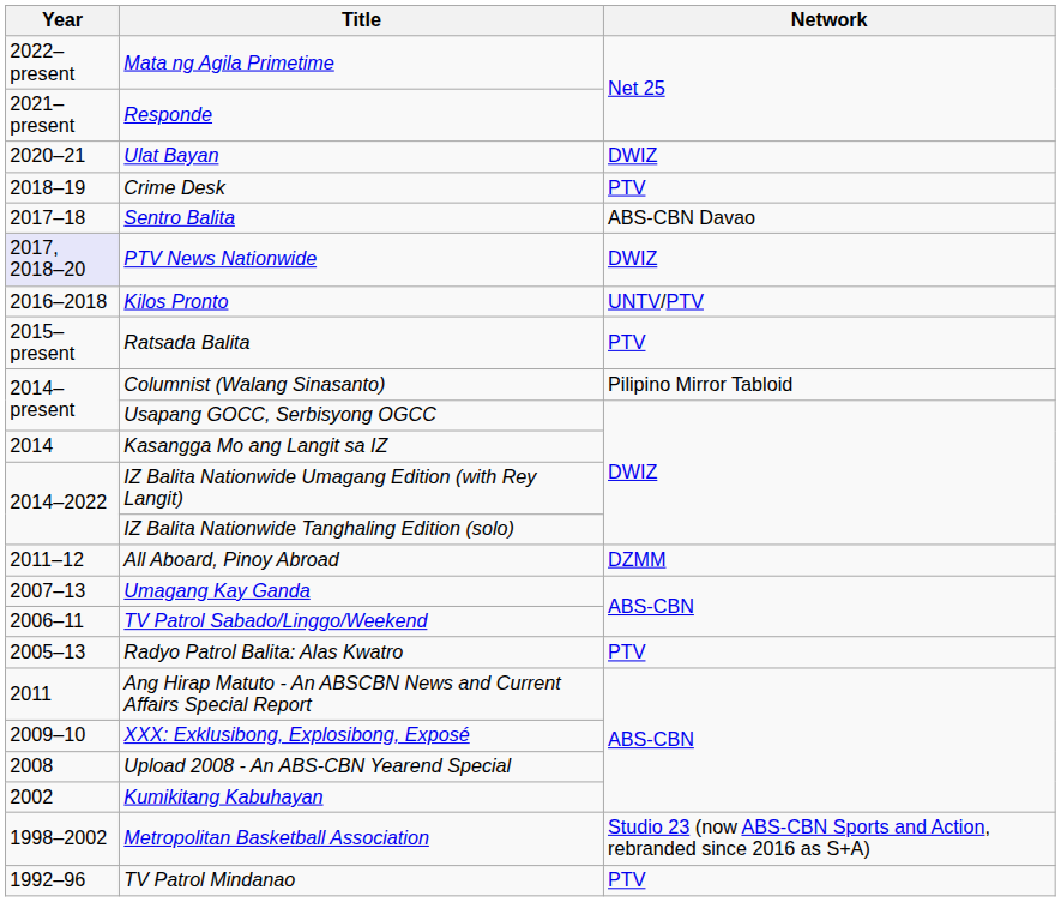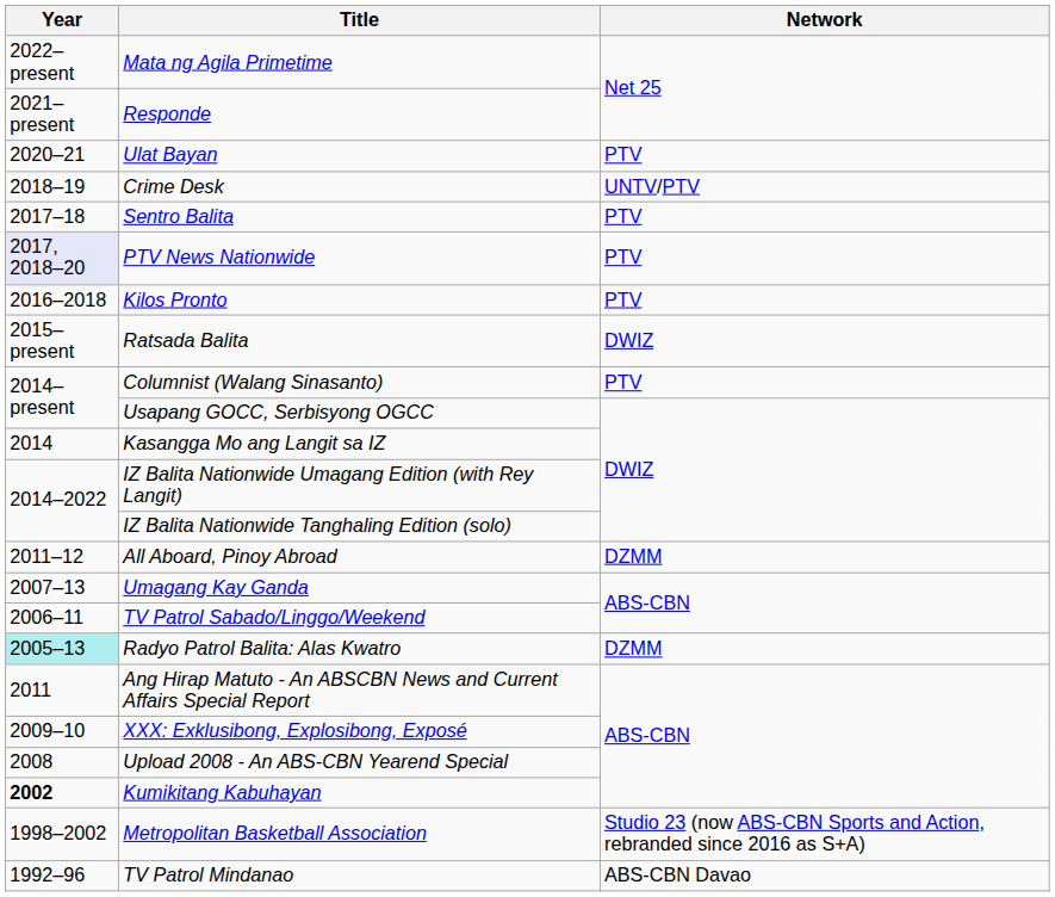Ulat Bayan | Network: DWIZ -> PTV
Crime Desk | Network: PTV -> UNTV/PTV
Sentro Balita | Network: ABS-CBN Davao -> PTV
PTV News Nationwide | Network: DWIZ -> PTV
Kilos Pronto | Network: UNTV/PTV -> PTV
Ratsada Balita | Network: PTV -> DWIZ
Columnist (Walang Sinasanto) | Network: Pilipino Mirror Tabloid -> PTV
Radyo Patrol Balita: Alas Kwatro | Year: no background -> paleturquoise background
Radyo Patrol Balita: Alas Kwatro | Network: PTV -> DZMM
Kumikitang Kabuhayan | Year: normal -> bold
TV Patrol Mindanao | Network: PTV -> ABS-CBN Davao
